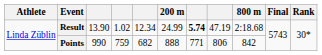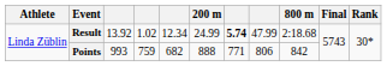Result | column 3: 13.90 -> 13.92
Result | column 8: 47.19 -> 47.99
Points | column 3: 990 -> 993
